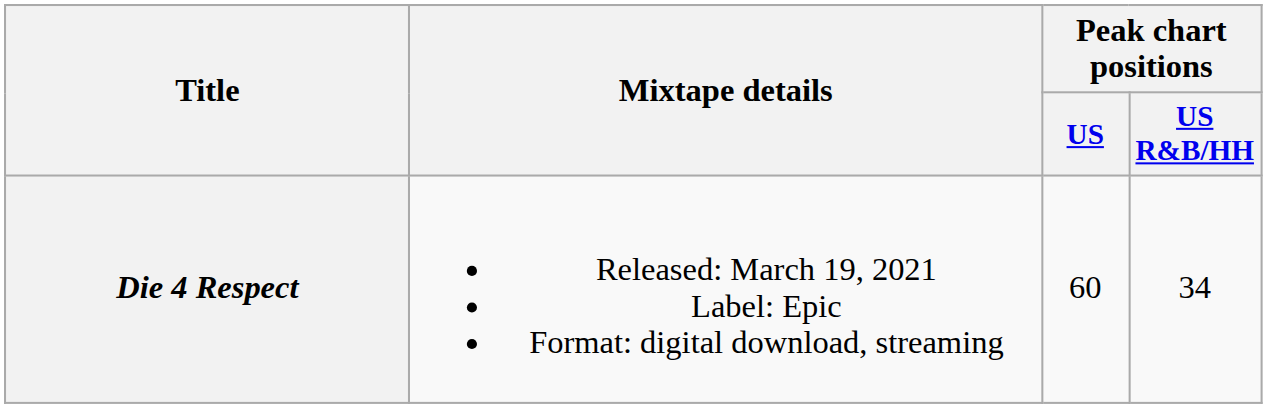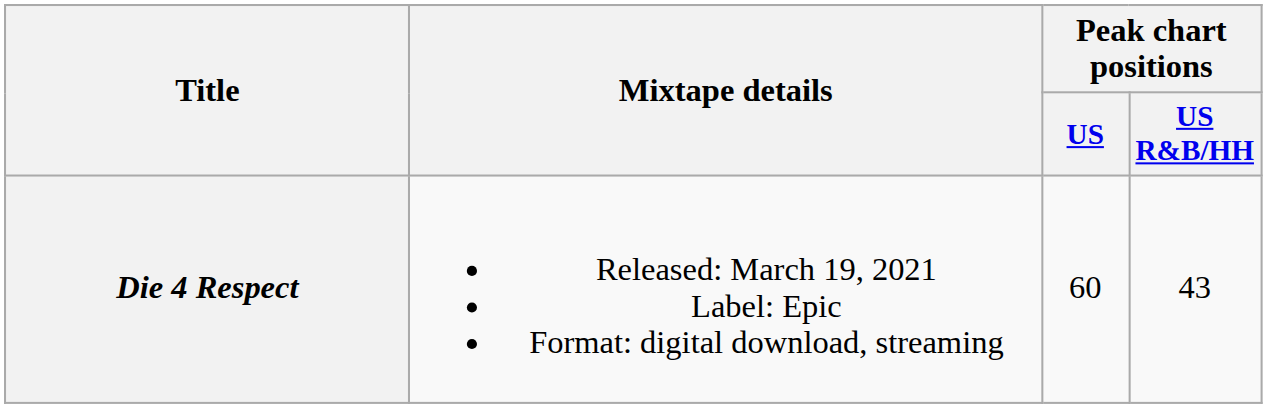Die 4 Respect | Peak chart positions / US R&B/HH: 34 -> 43
